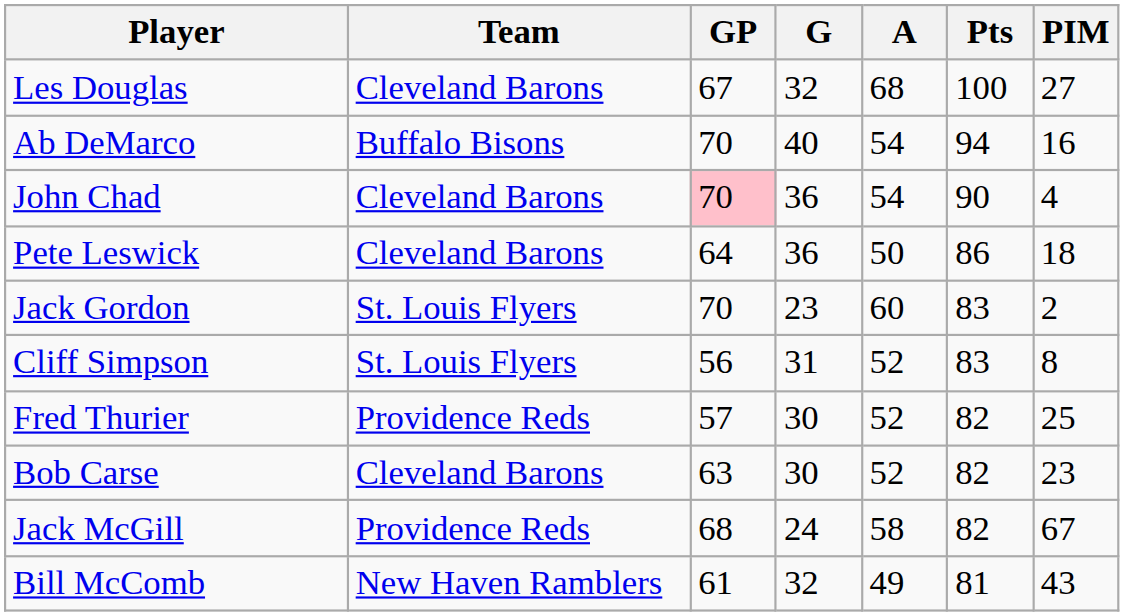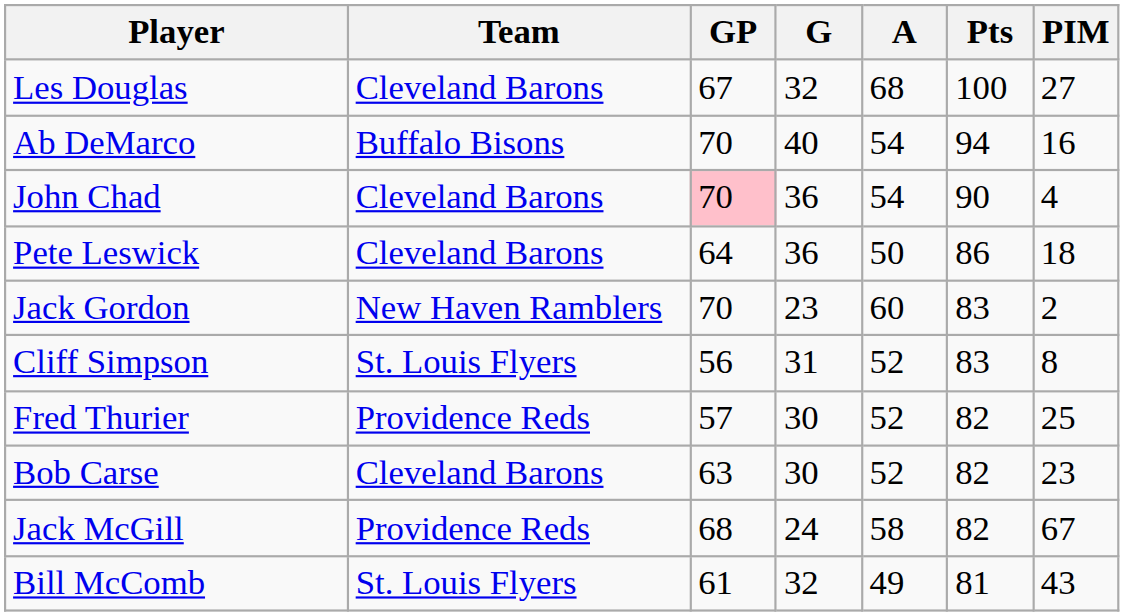Jack Gordon | Team: St. Louis Flyers -> New Haven Ramblers
Bill McComb | Team: New Haven Ramblers -> St. Louis Flyers
